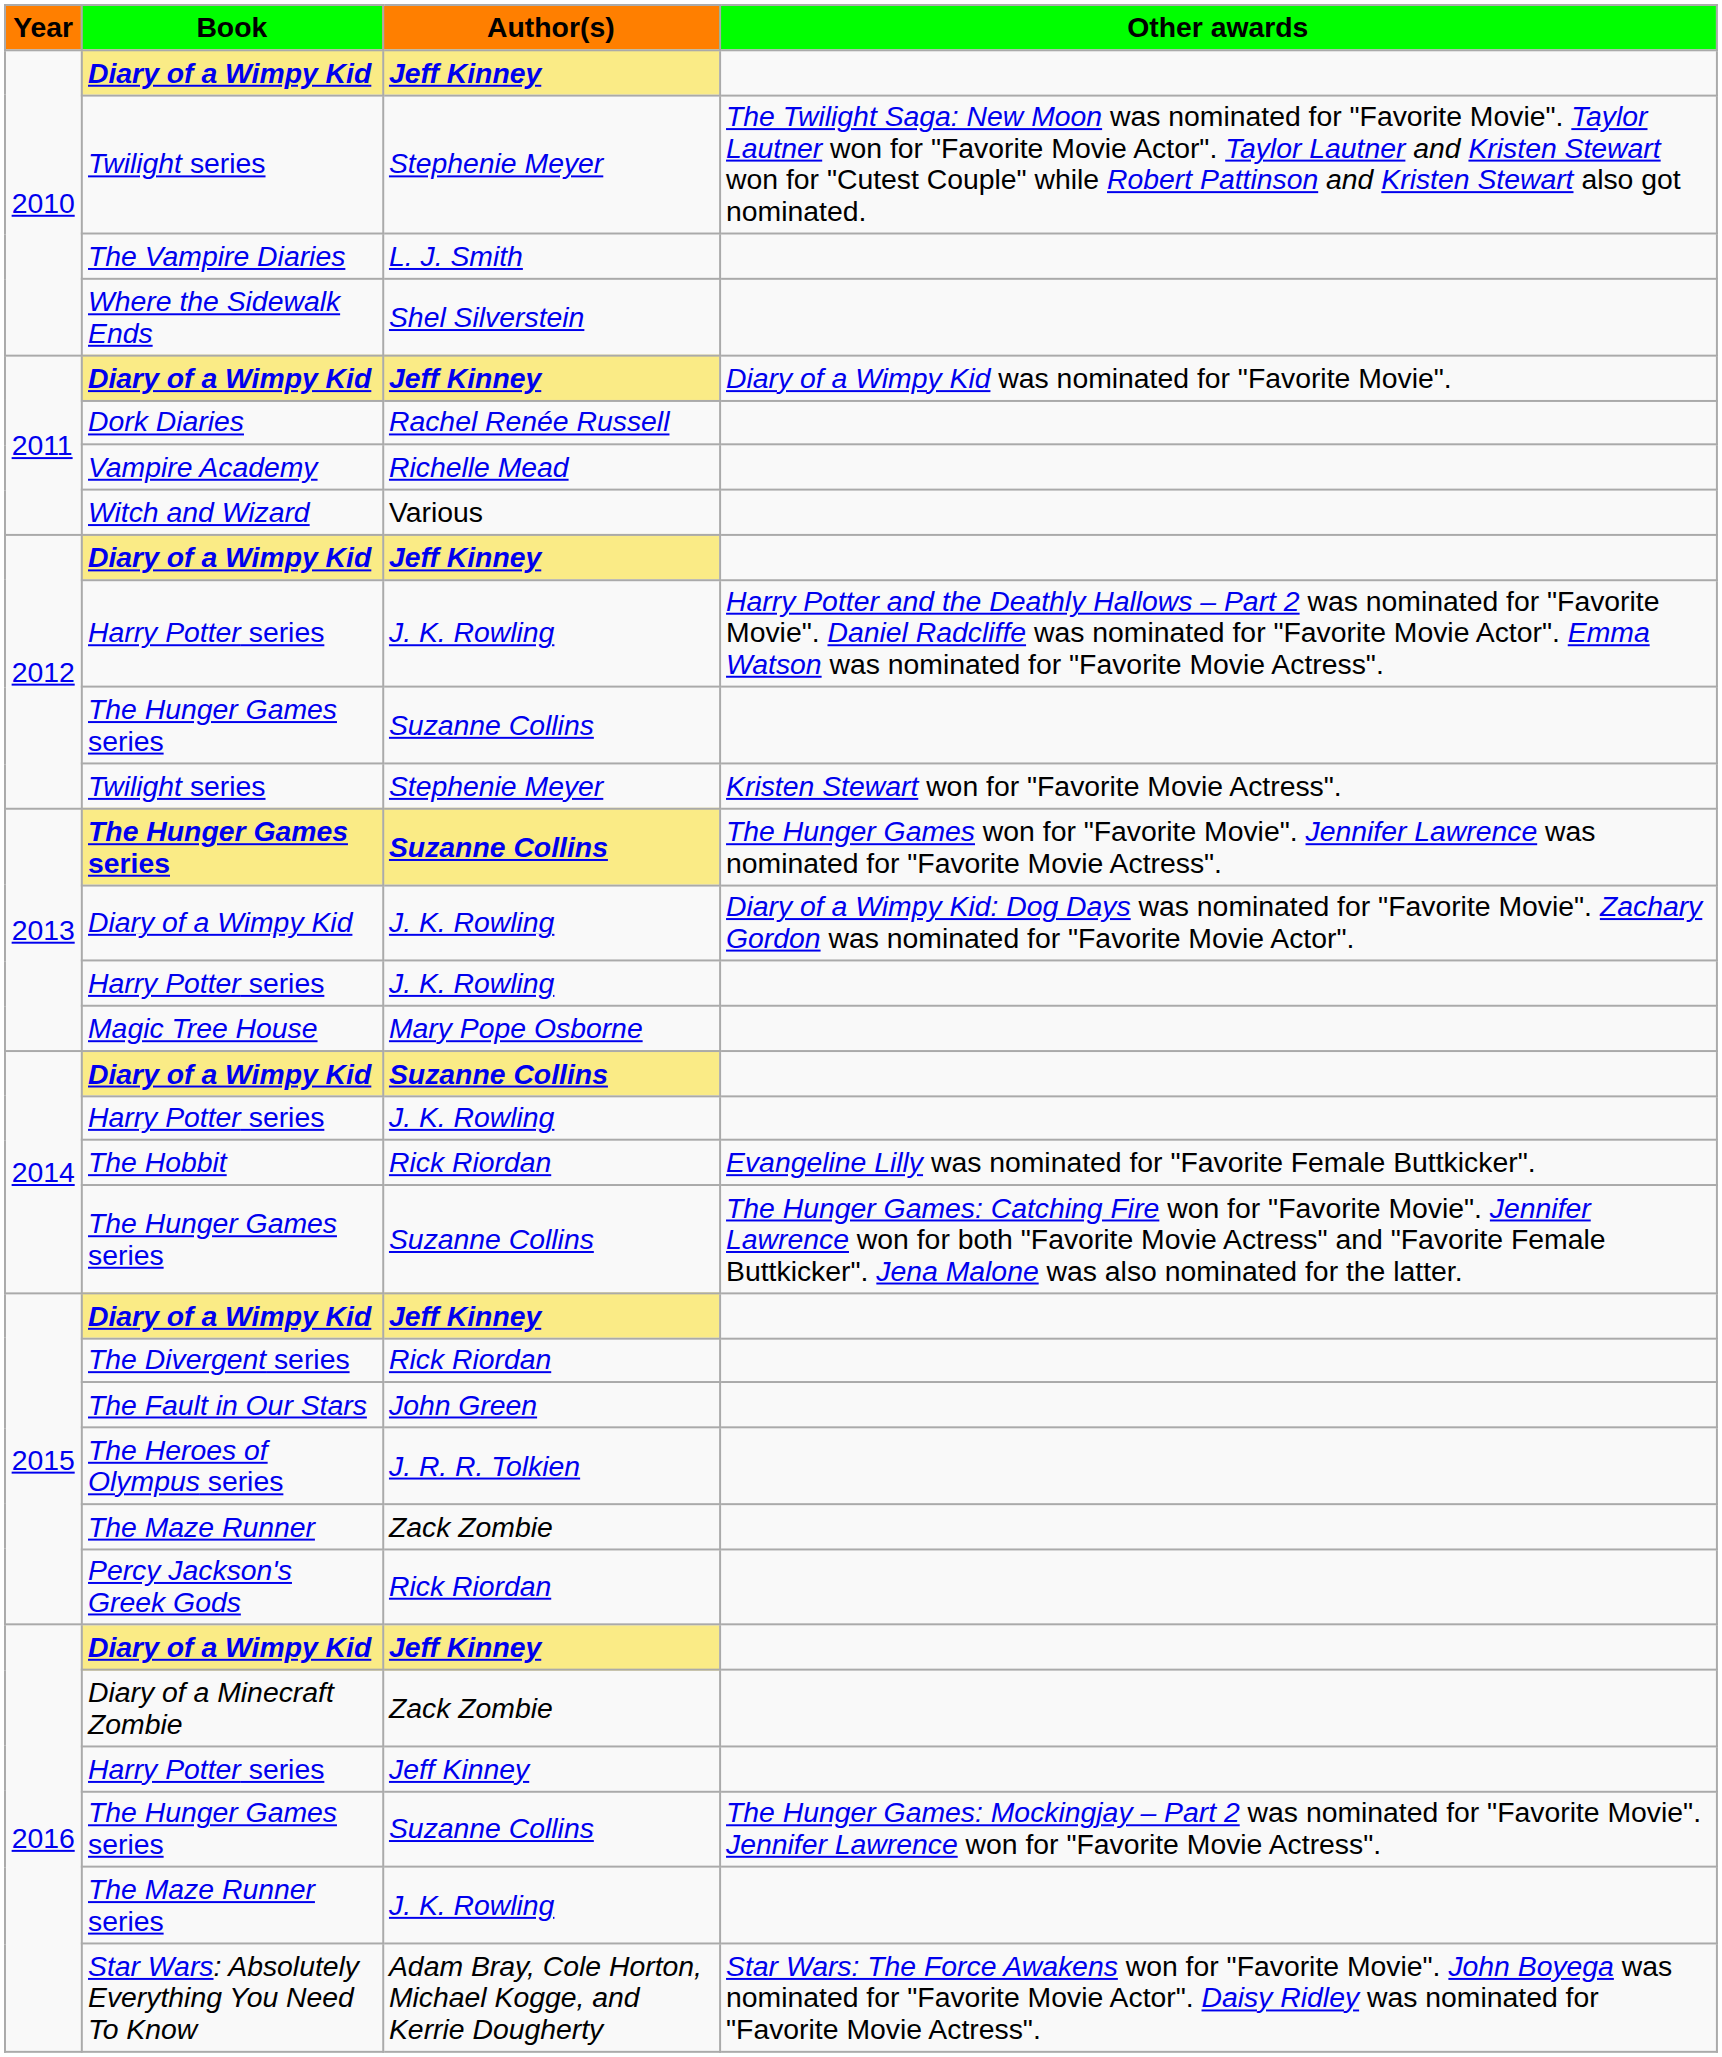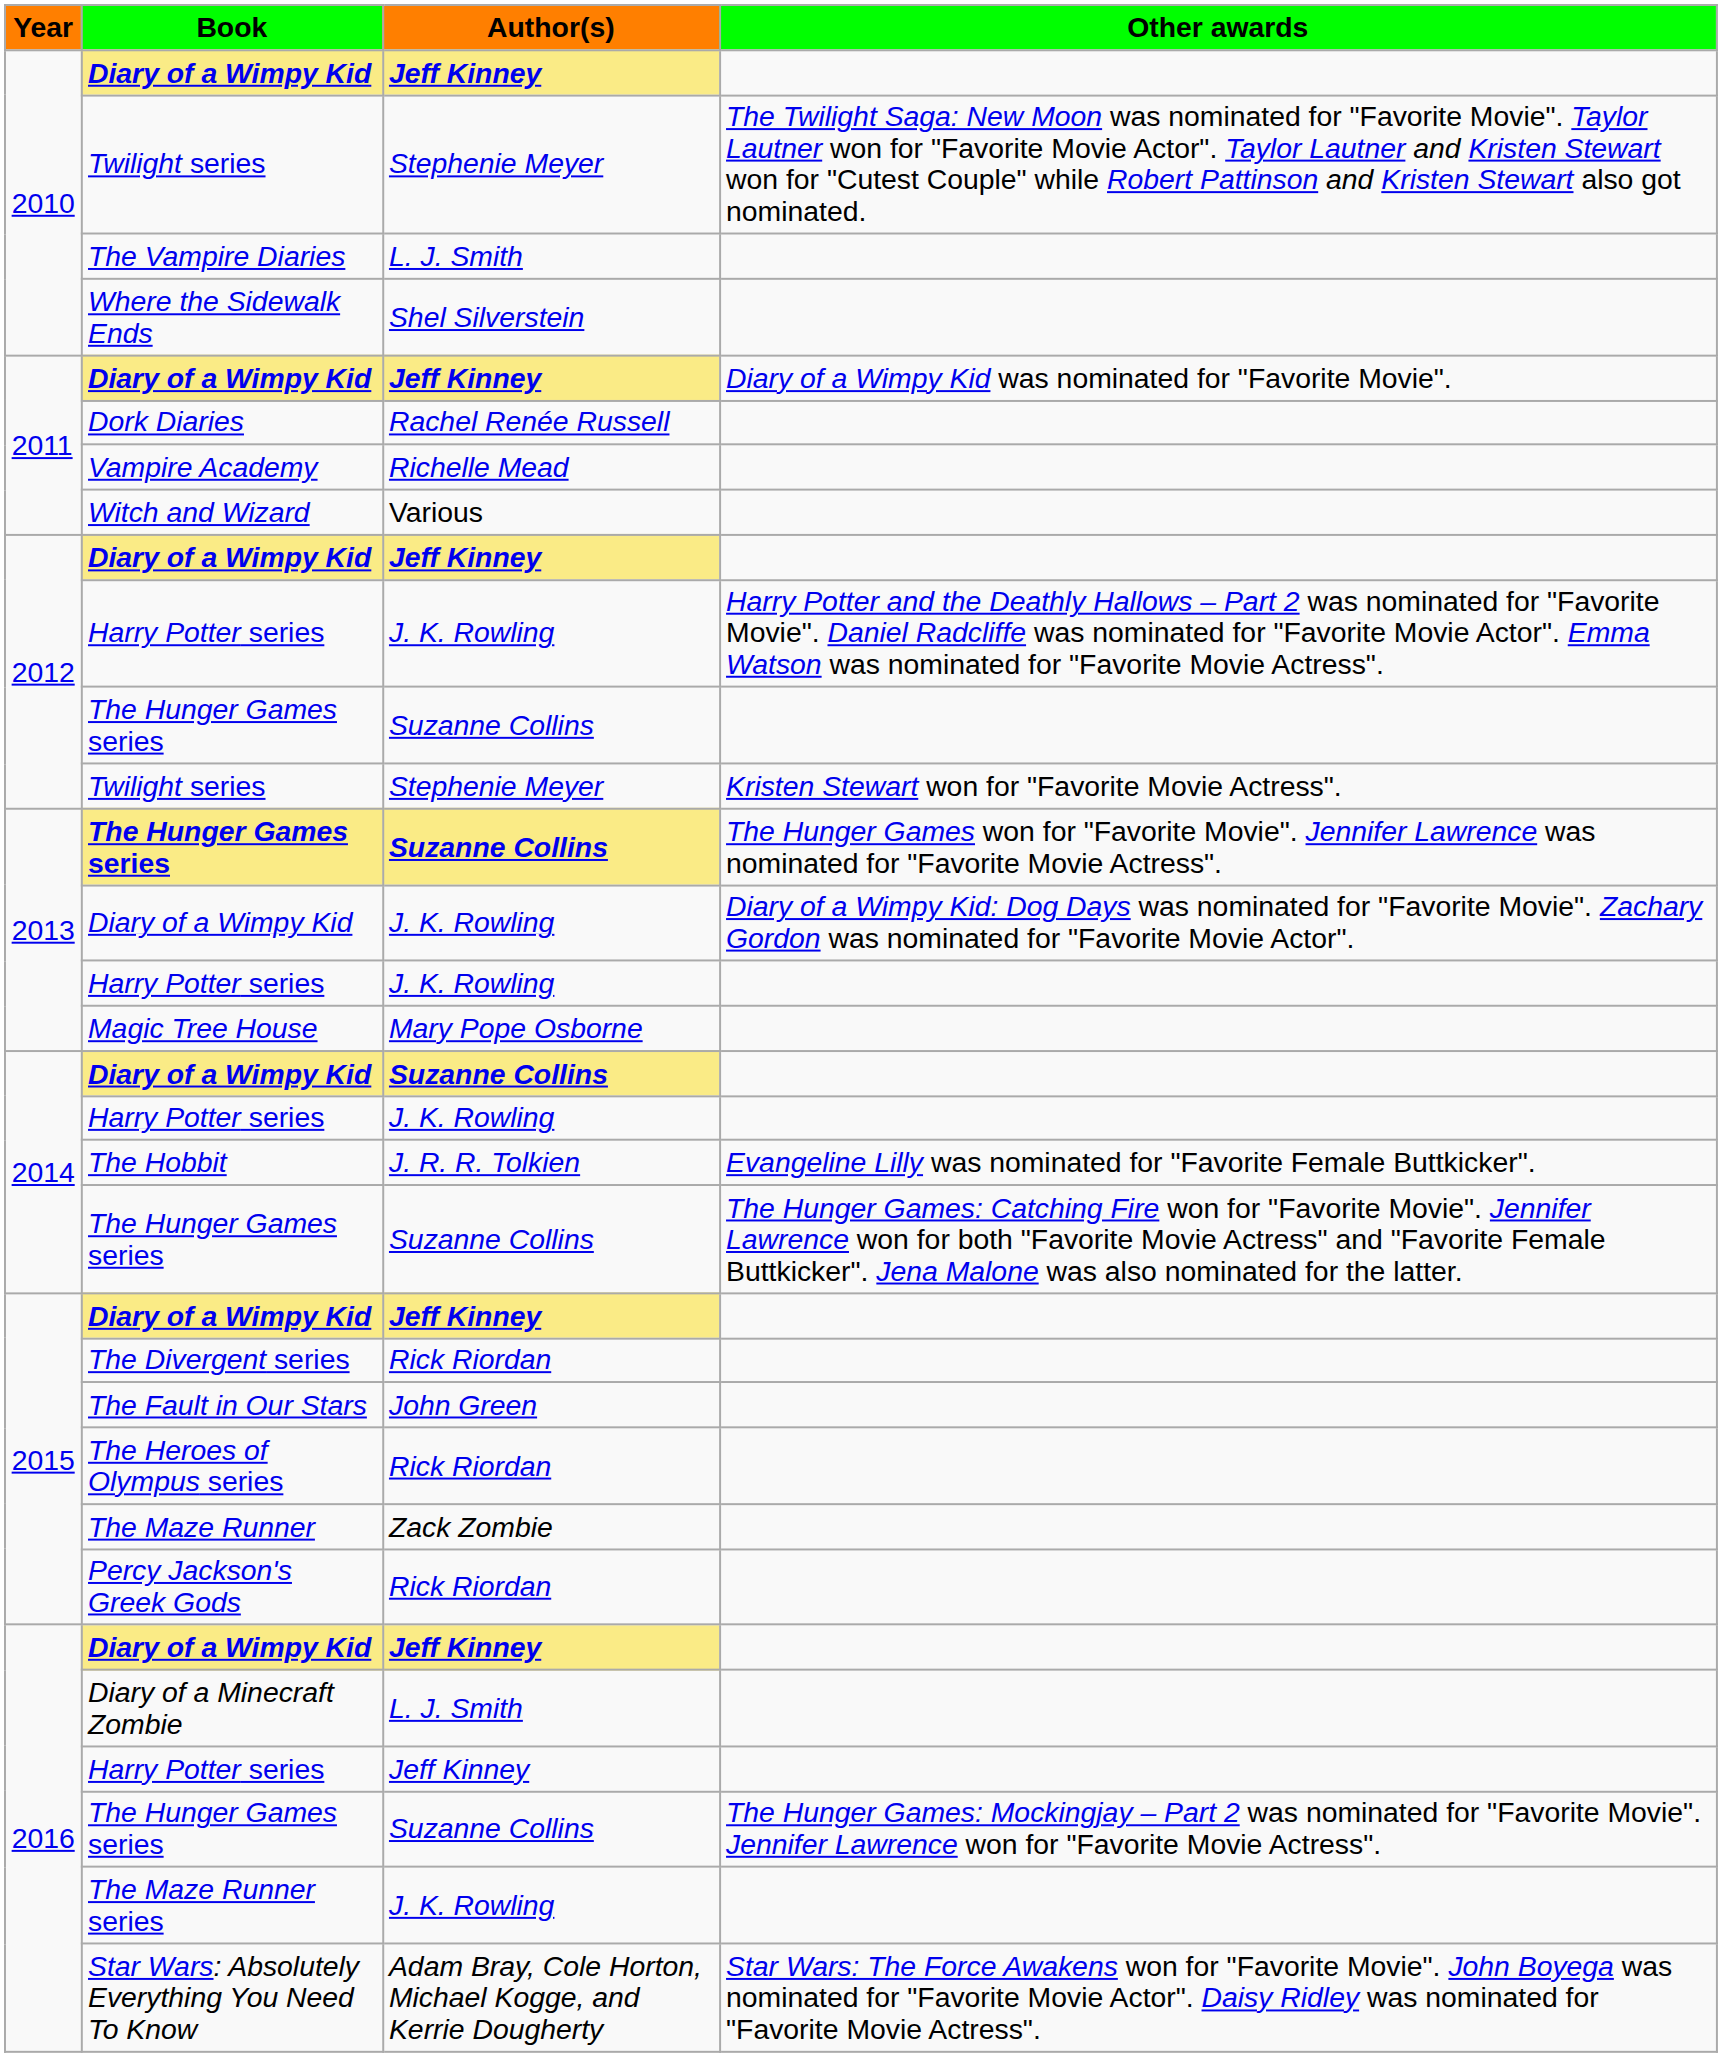The Hobbit | Author(s): Rick Riordan -> J. R. R. Tolkien
The Heroes of Olympus series | Author(s): J. R. R. Tolkien -> Rick Riordan
Diary of a Minecraft Zombie | Author(s): Zack Zombie -> L. J. Smith
